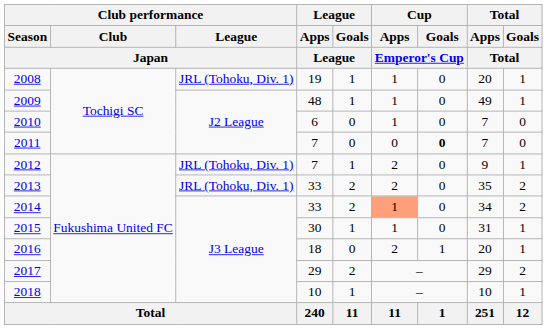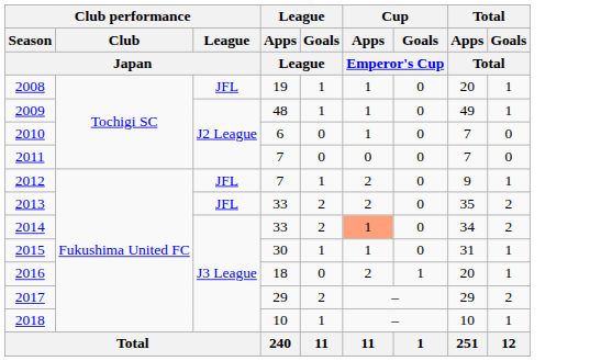2008 | Club performance / League / Japan: JRL (Tohoku, Div. 1) -> JFL
2011 | Cup / Goals / Emperor's Cup: bold -> normal
2012 | Club performance / League / Japan: JRL (Tohoku, Div. 1) -> JFL
2013 | Club performance / League / Japan: JRL (Tohoku, Div. 1) -> JFL
